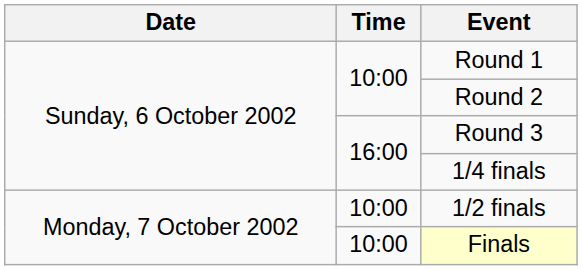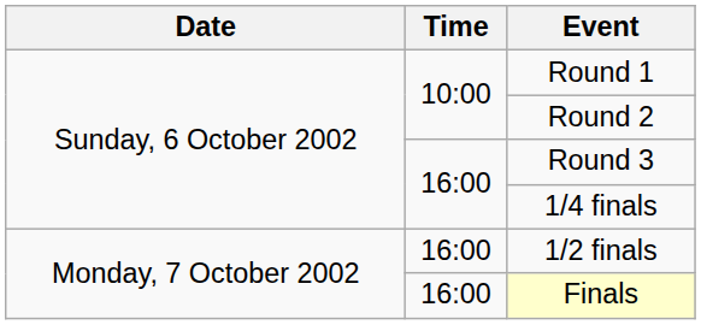1/2 finals | Time: 10:00 -> 16:00
Finals | Time: 10:00 -> 16:00
